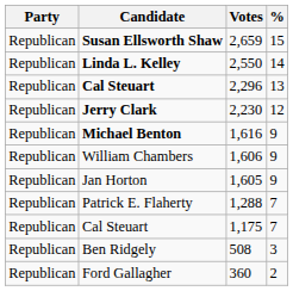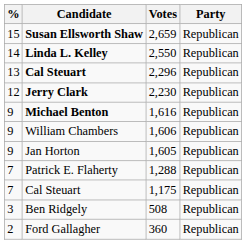columns swapped: Party <-> %
